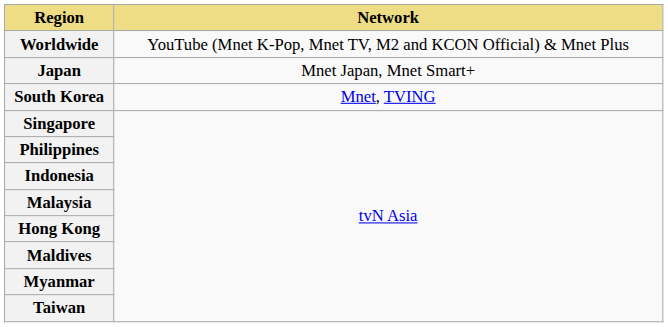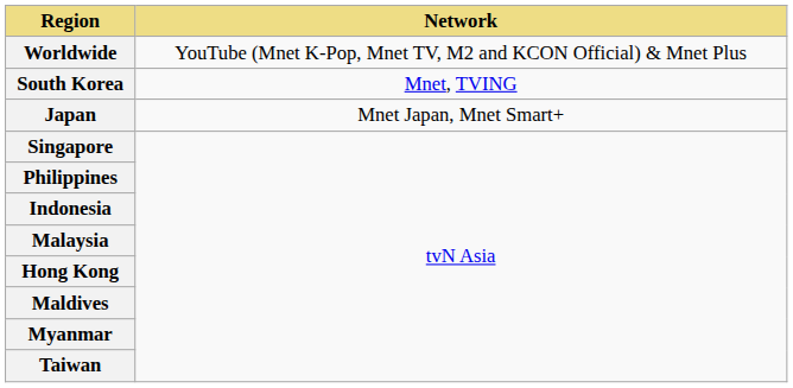rows swapped: South Korea <-> Japan
